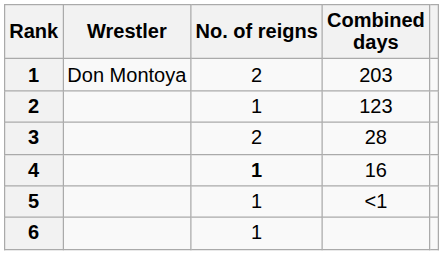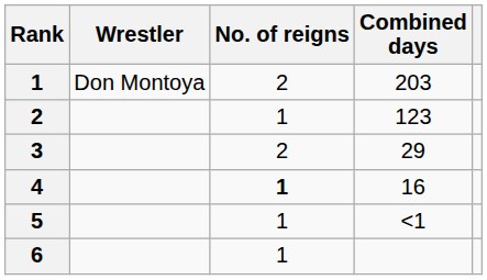3 | Combined days: 28 -> 29
